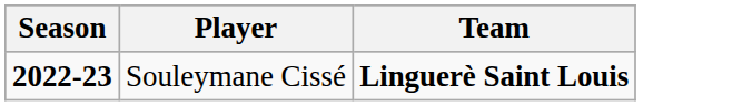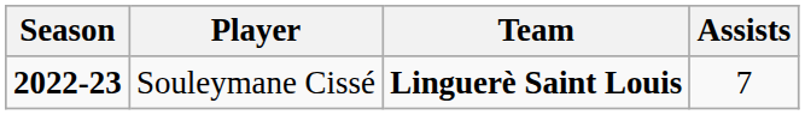+ column: Assists | 7
